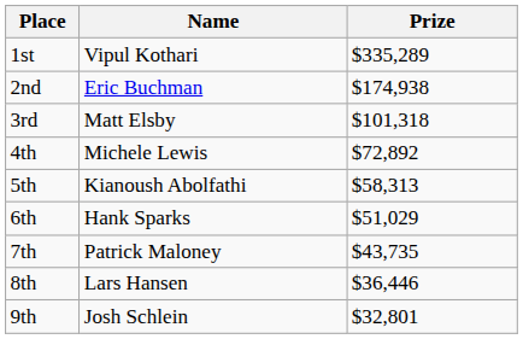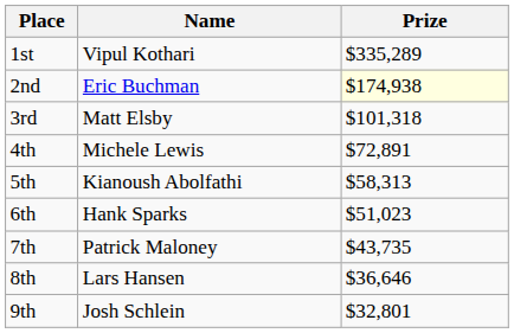2nd | Prize: no background -> lightyellow background
4th | Prize: $72,892 -> $72,891
6th | Prize: $51,029 -> $51,023
8th | Prize: $36,446 -> $36,646
